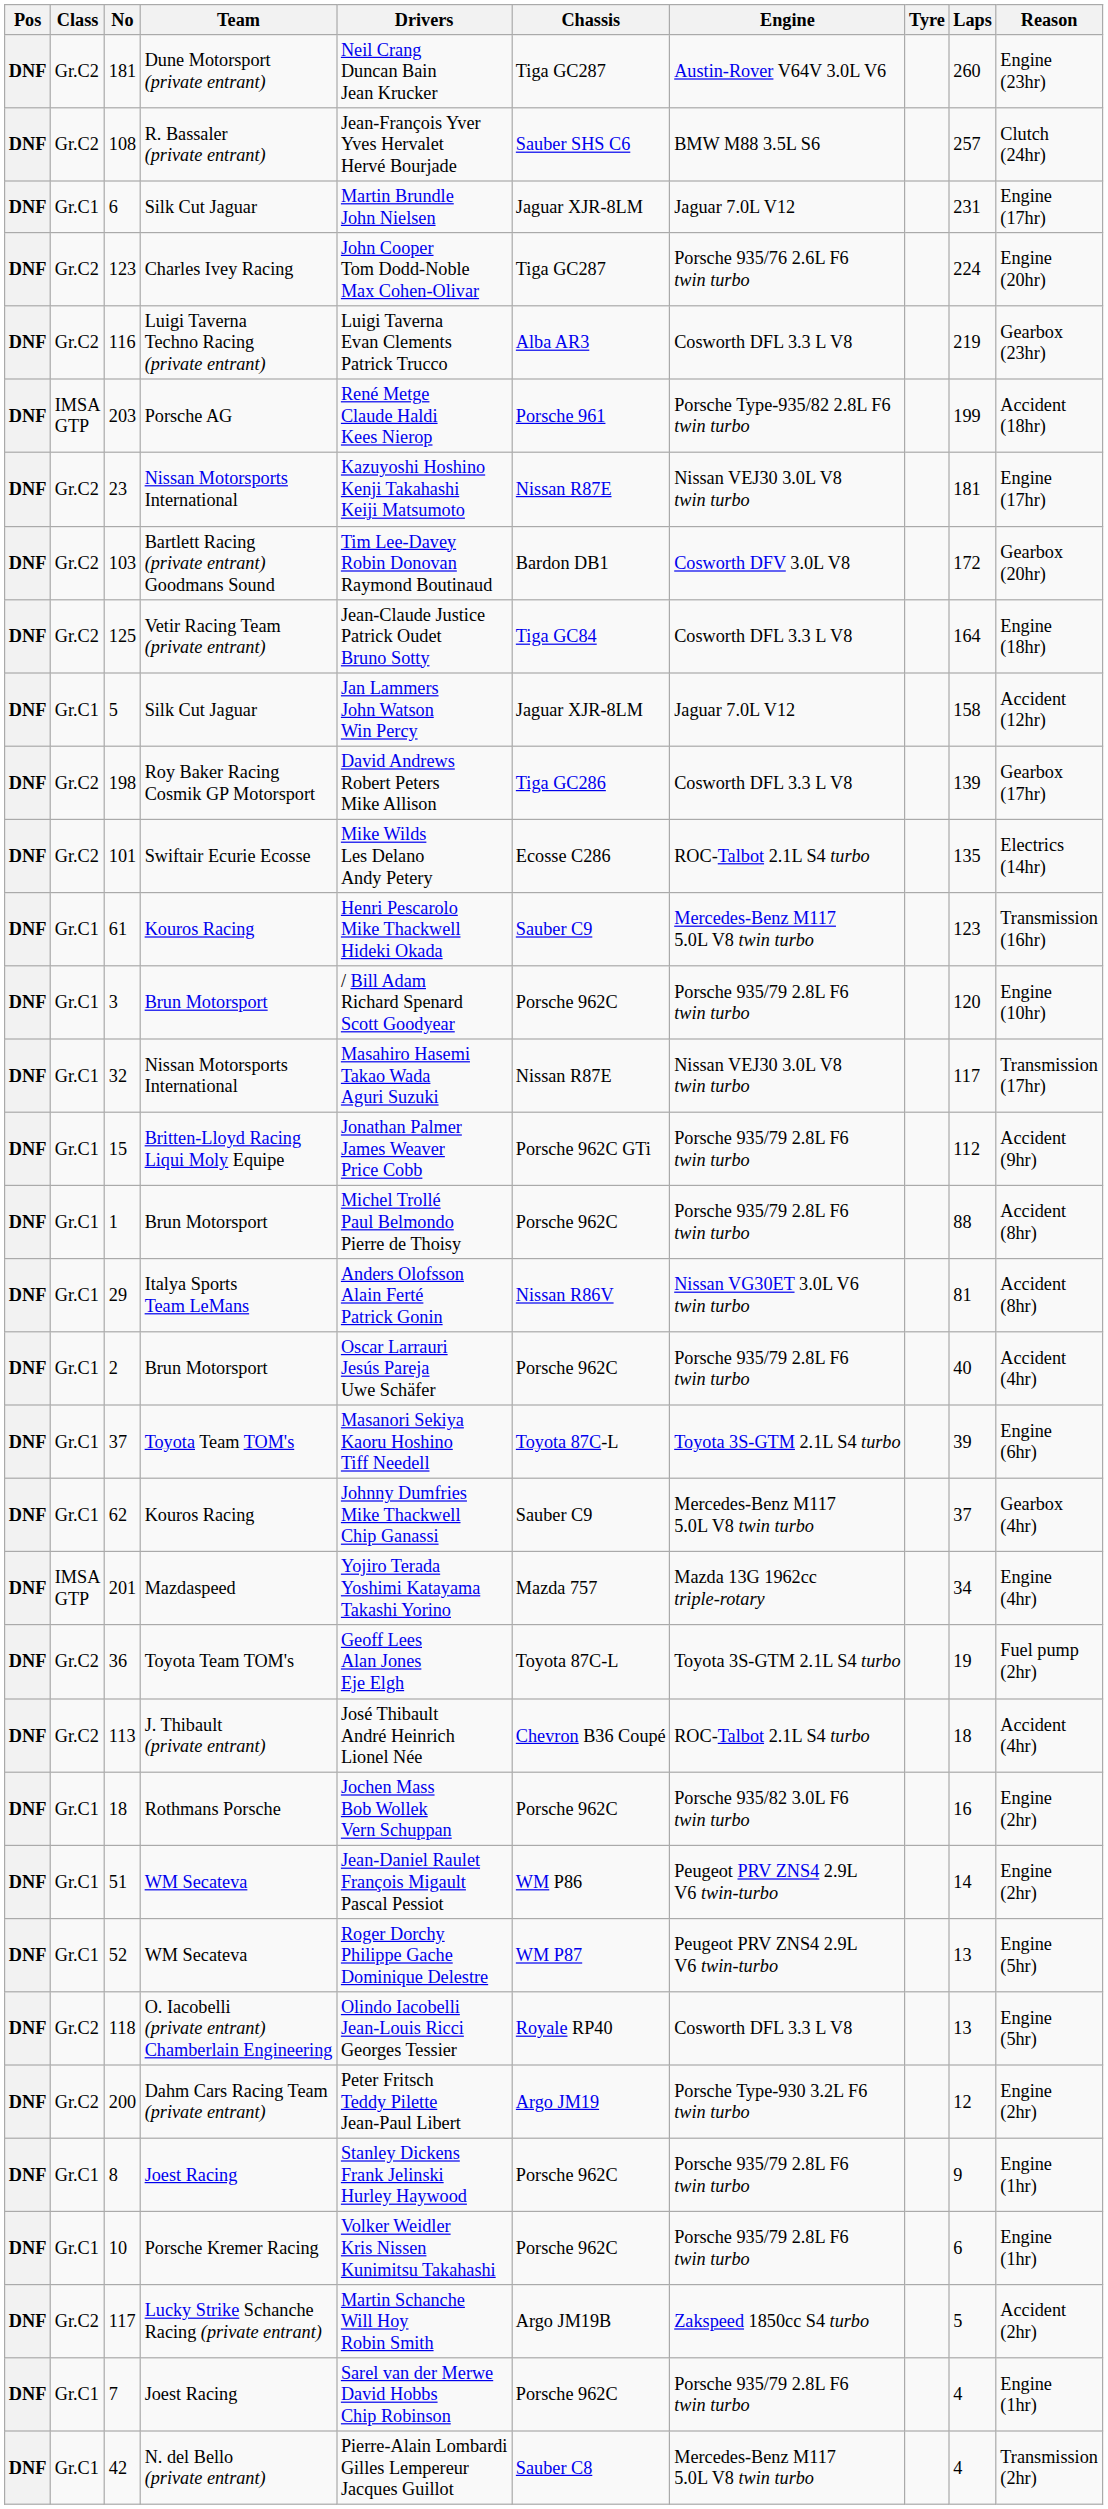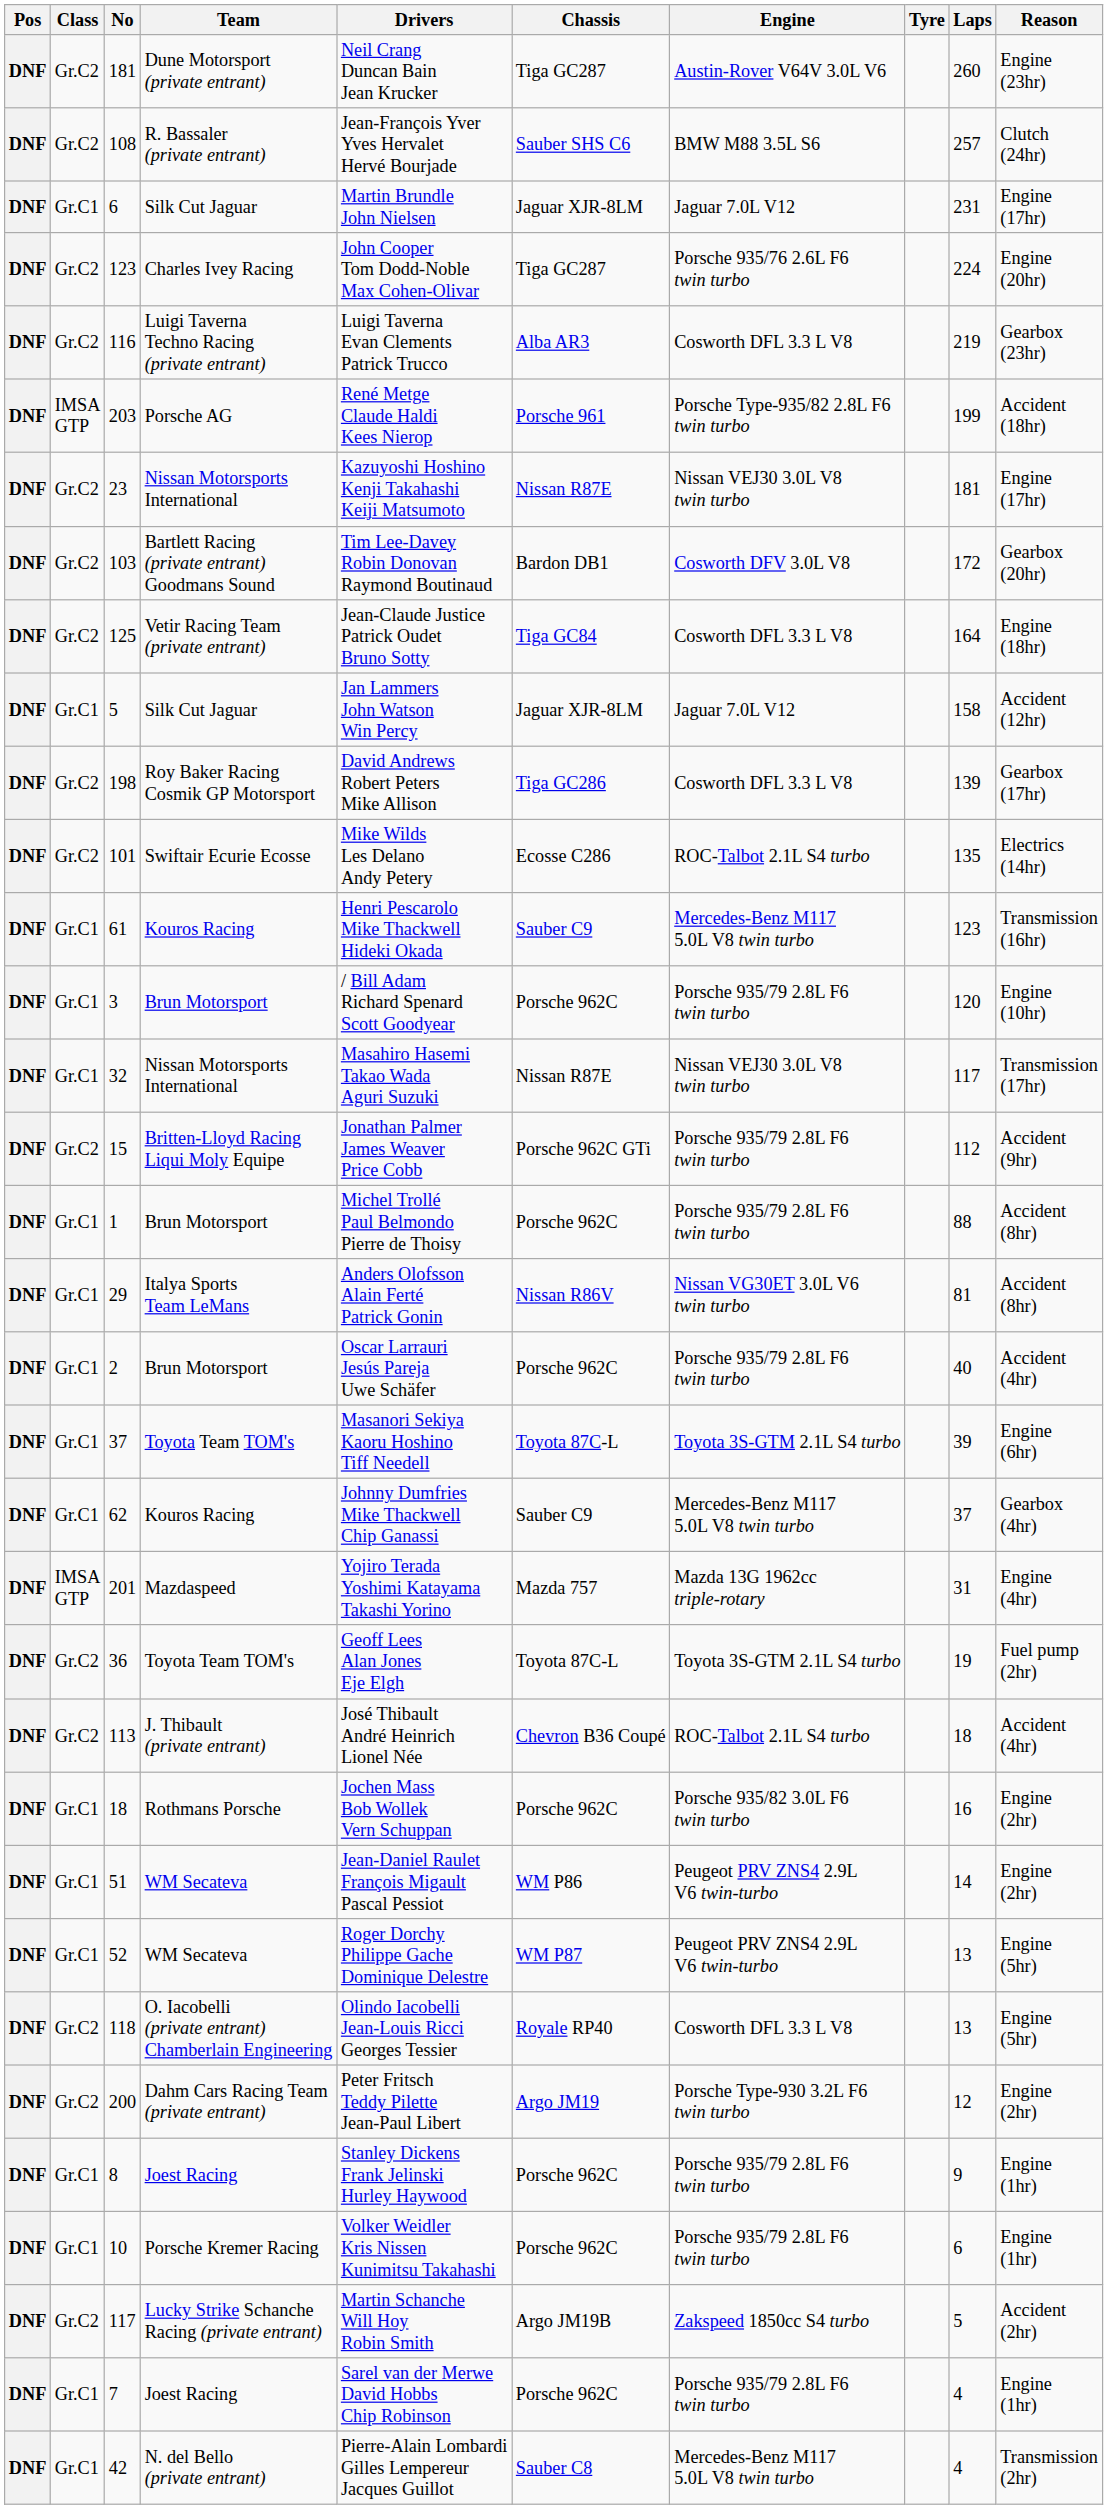15 | Class: Gr.C1 -> Gr.C2
201 | Laps: 34 -> 31
